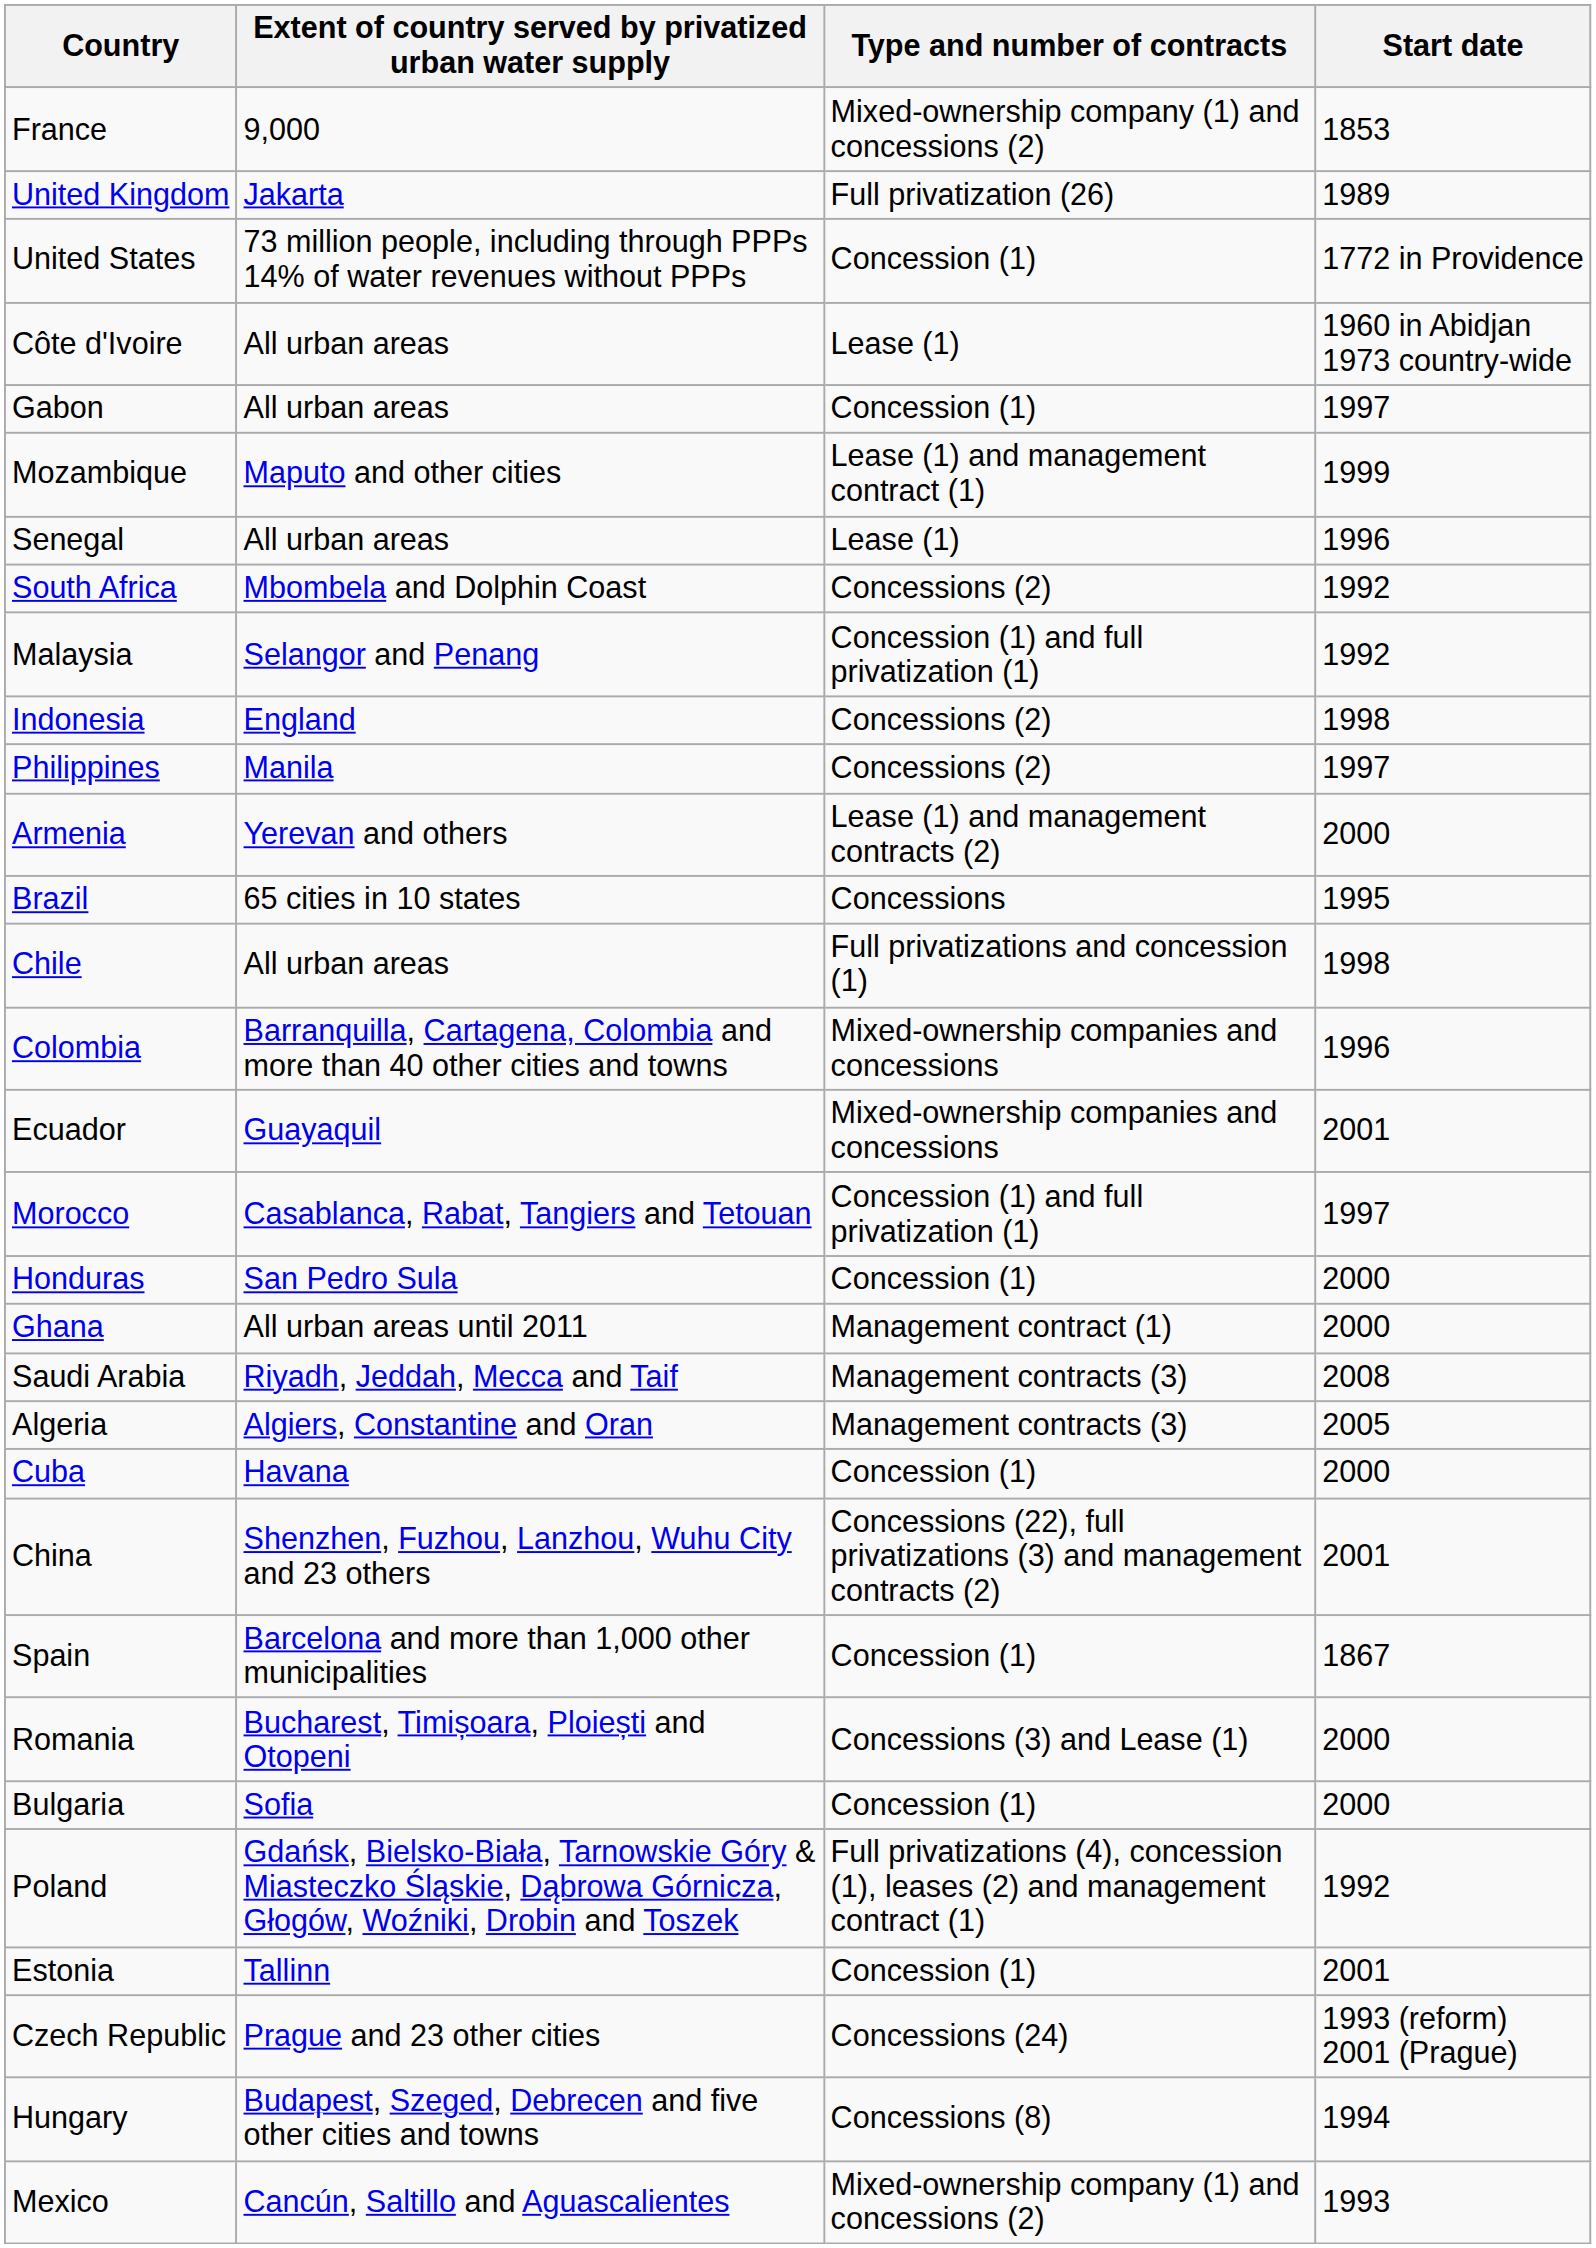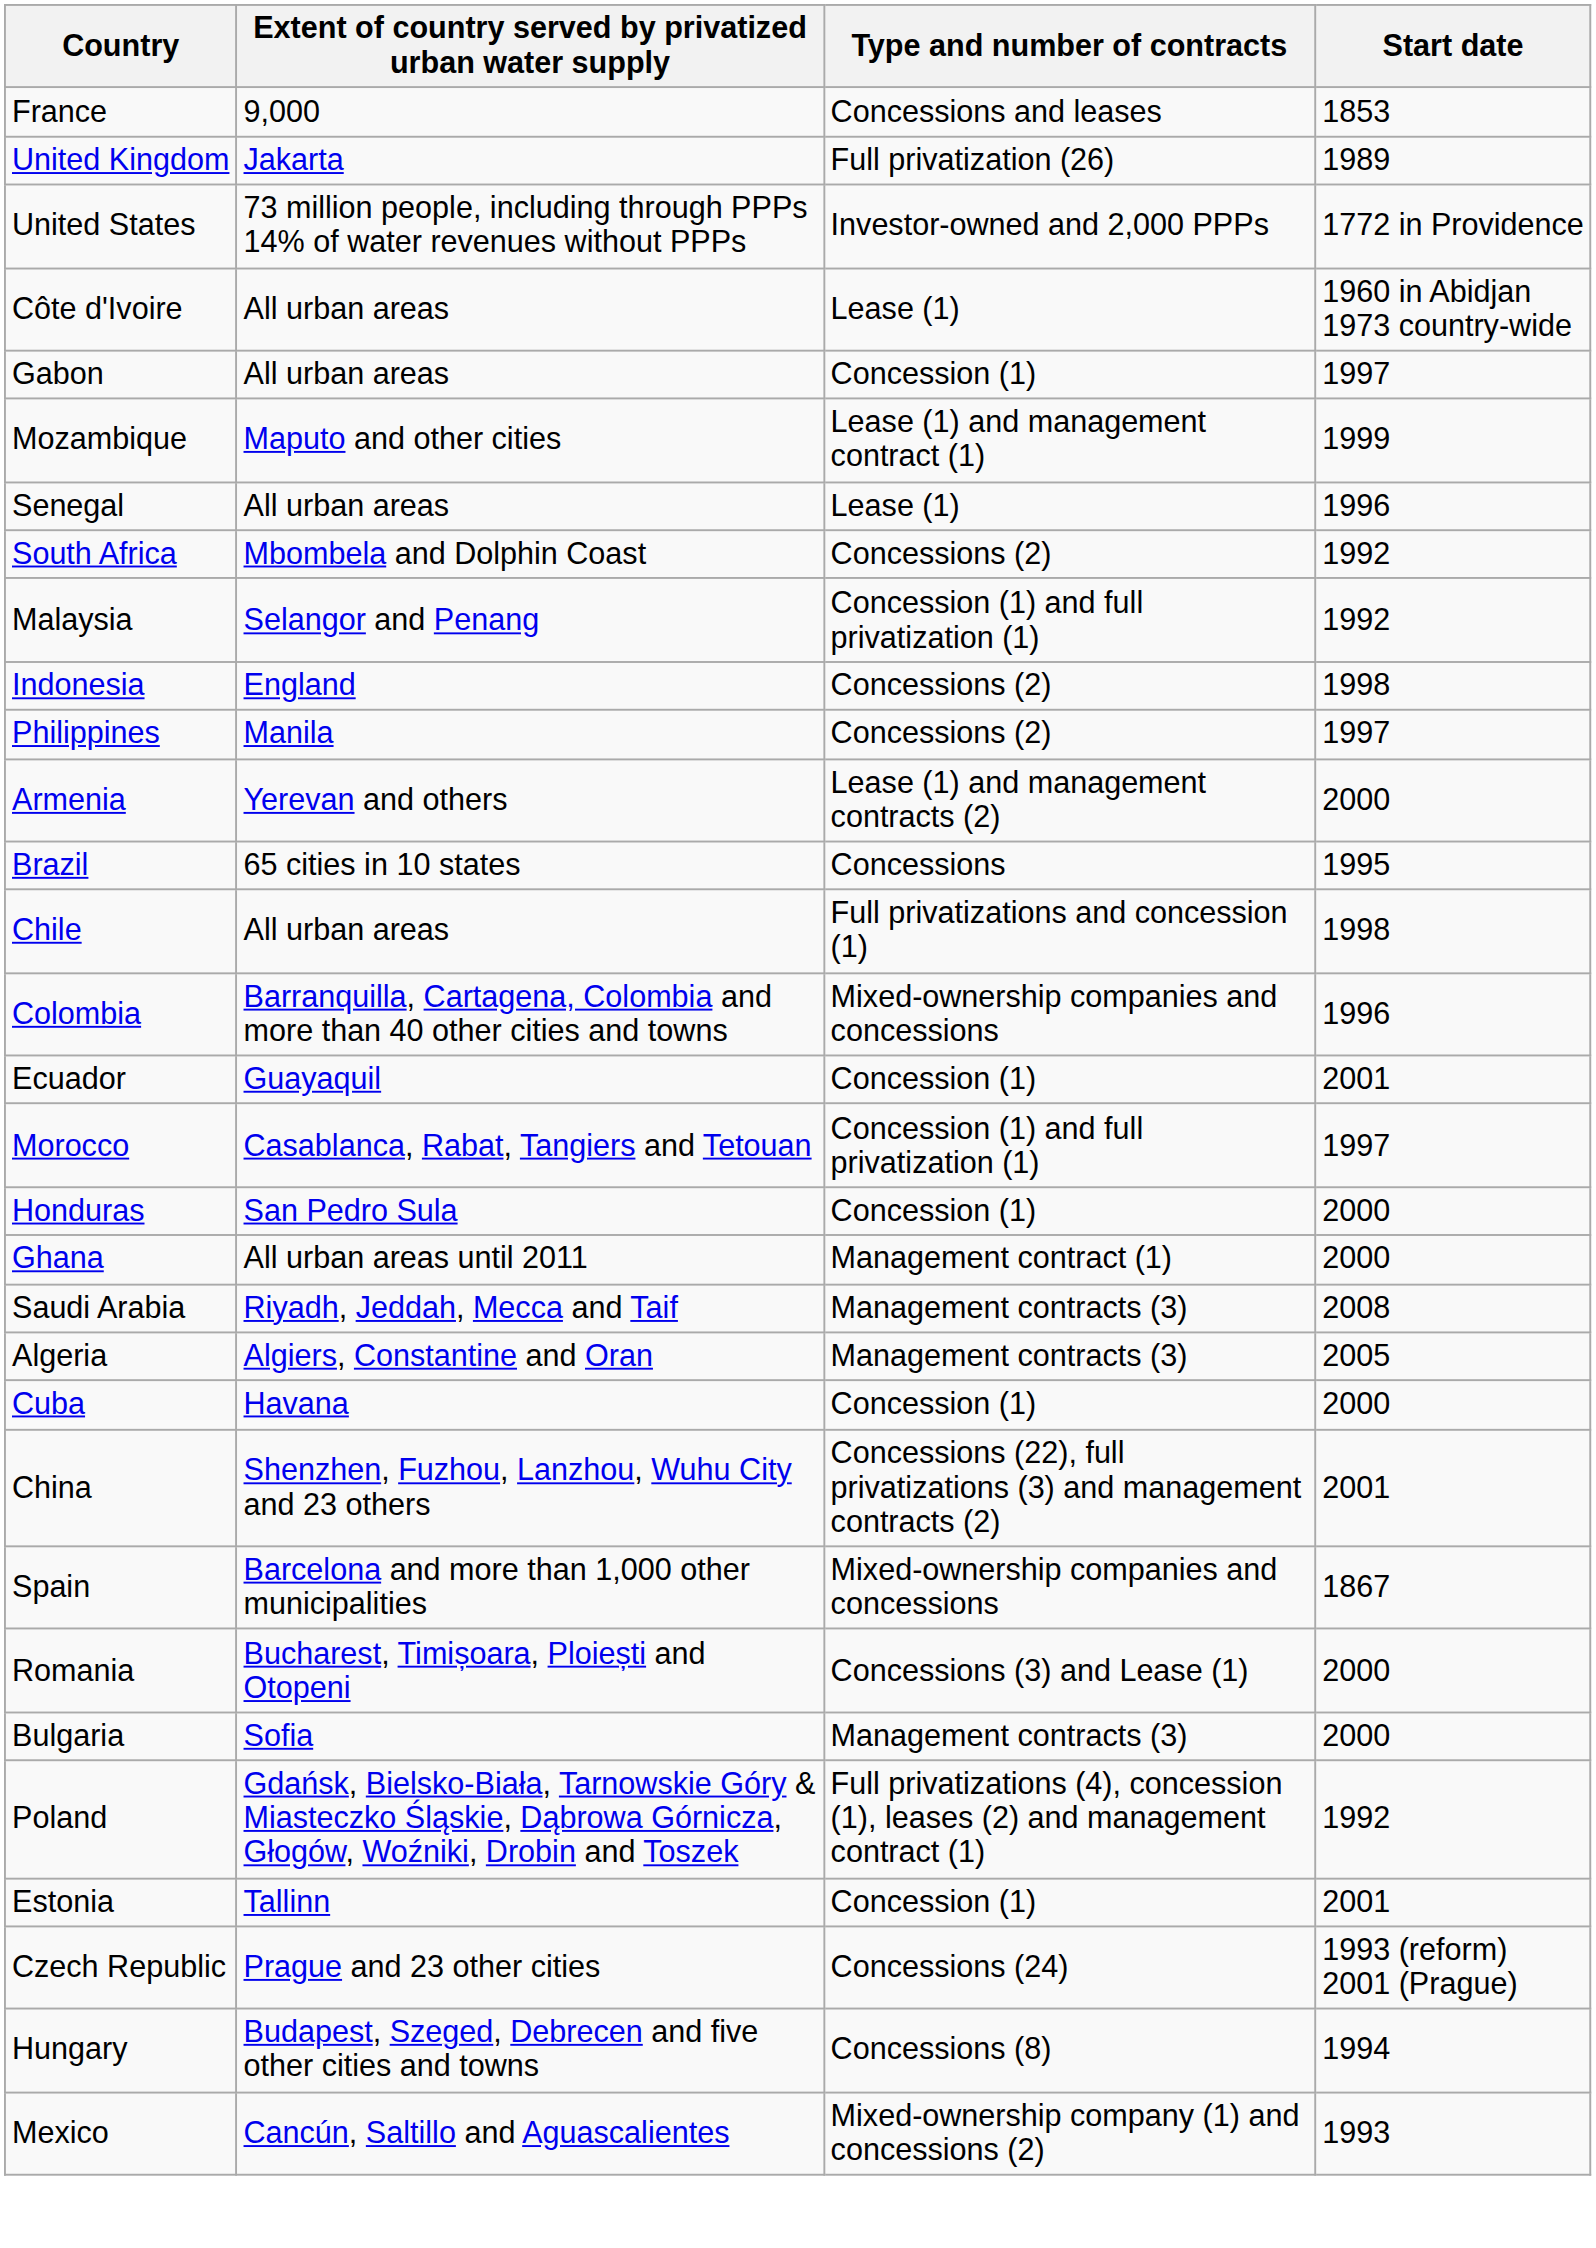France | Type and number of contracts: Mixed-ownership company (1) and concessions (2) -> Concessions and leases
United States | Type and number of contracts: Concession (1) -> Investor-owned and 2,000 PPPs
Ecuador | Type and number of contracts: Mixed-ownership companies and concessions -> Concession (1)
Spain | Type and number of contracts: Concession (1) -> Mixed-ownership companies and concessions
Bulgaria | Type and number of contracts: Concession (1) -> Management contracts (3)
